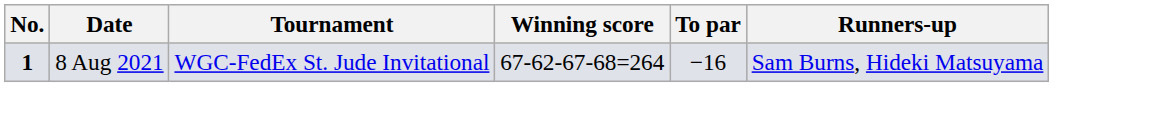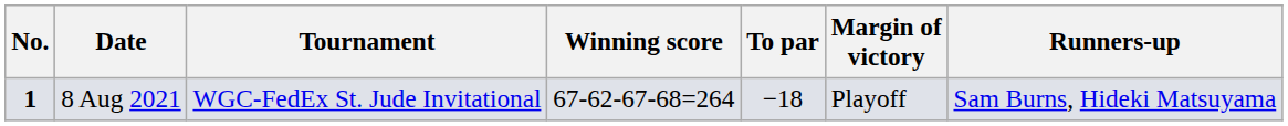+ column: Margin of victory | Playoff
8 Aug 2021 | To par: −16 -> −18
